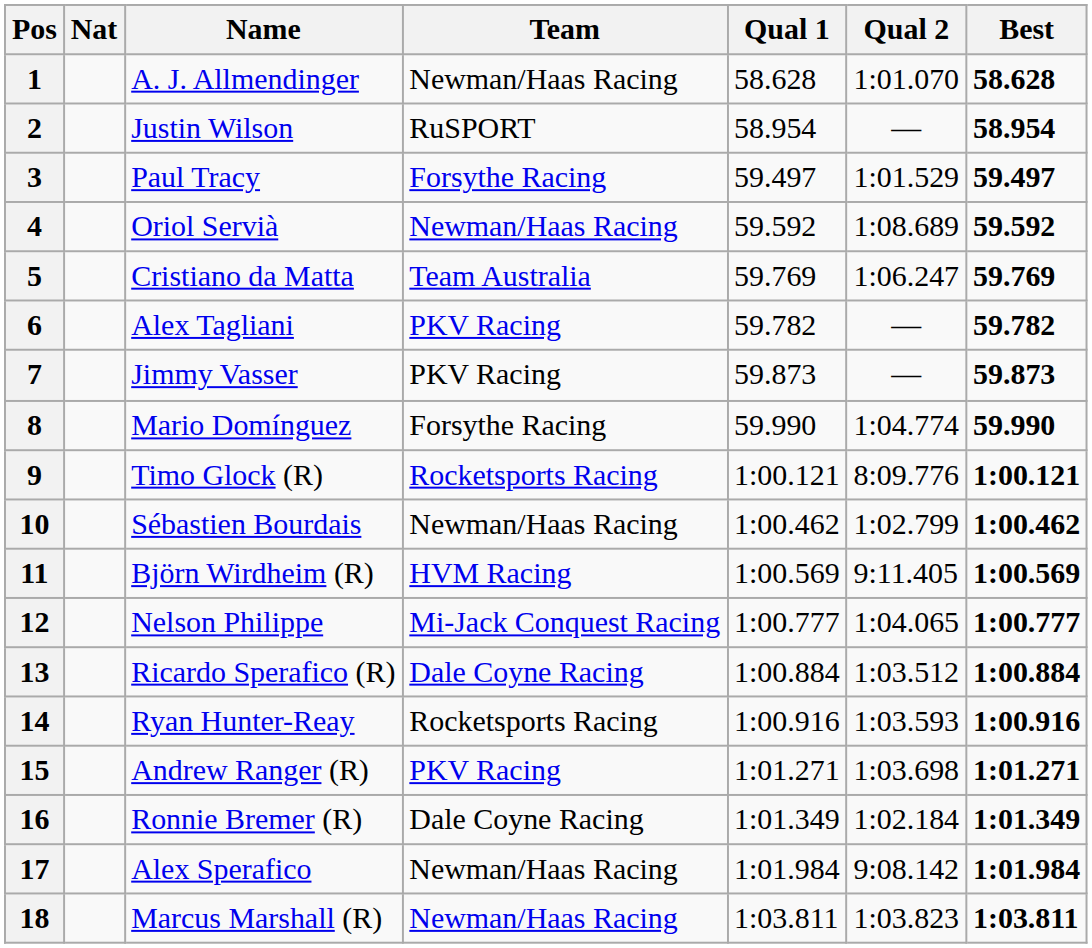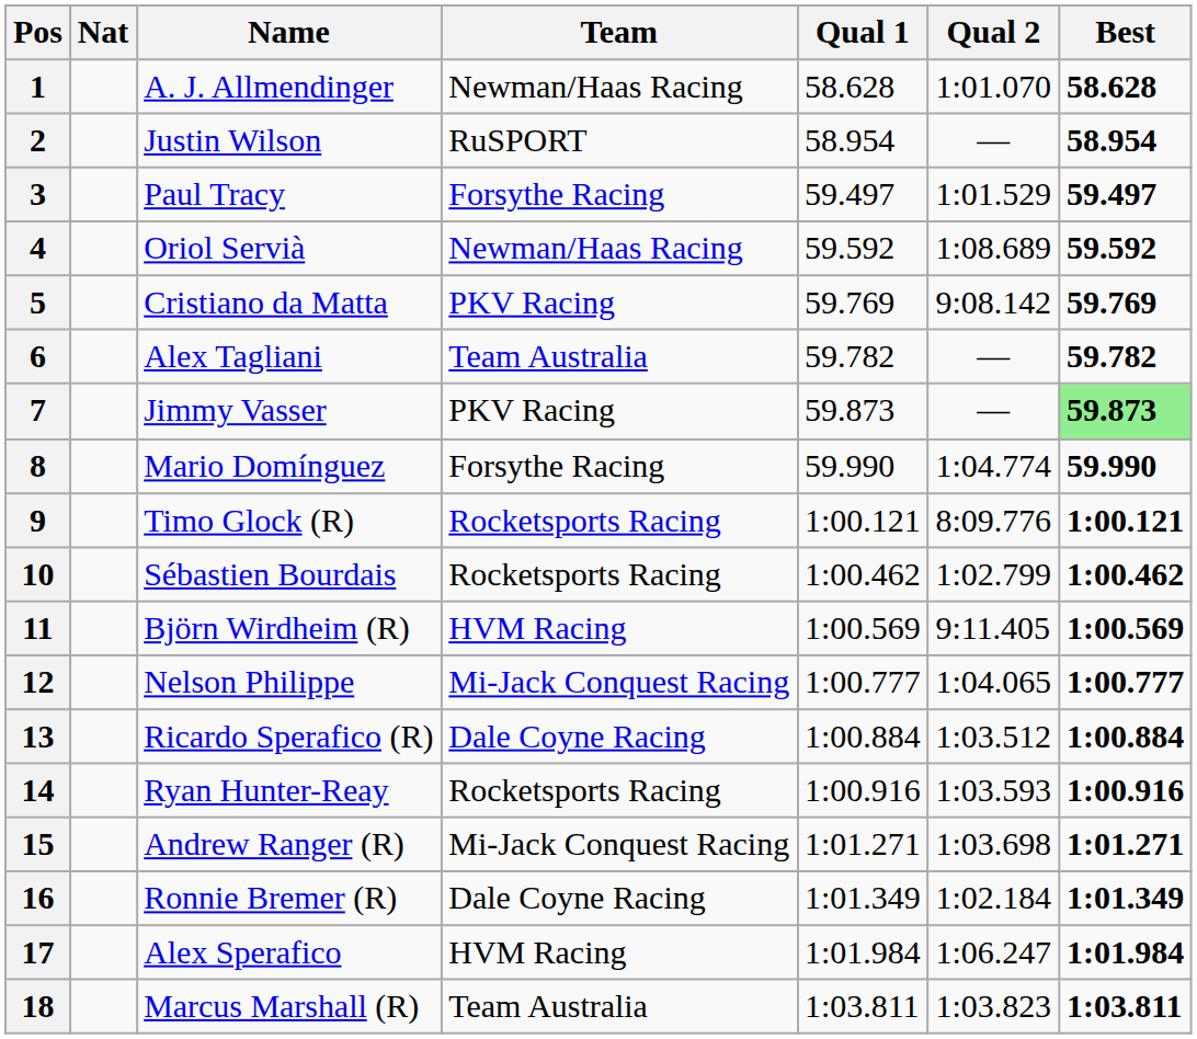5 | Team: Team Australia -> PKV Racing
5 | Qual 2: 1:06.247 -> 9:08.142
6 | Team: PKV Racing -> Team Australia
7 | Best: no background -> lightgreen background
10 | Team: Newman/Haas Racing -> Rocketsports Racing
15 | Team: PKV Racing -> Mi-Jack Conquest Racing
17 | Team: Newman/Haas Racing -> HVM Racing
17 | Qual 2: 9:08.142 -> 1:06.247
18 | Team: Newman/Haas Racing -> Team Australia
